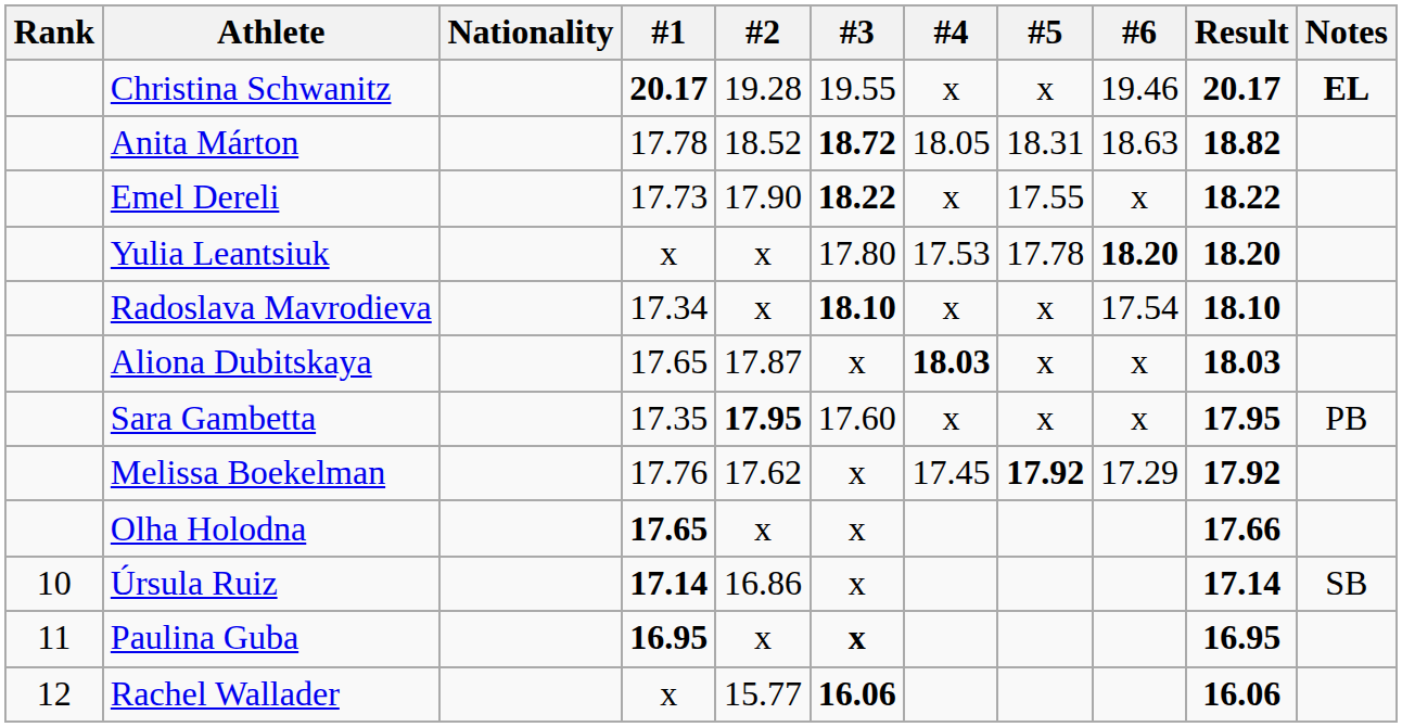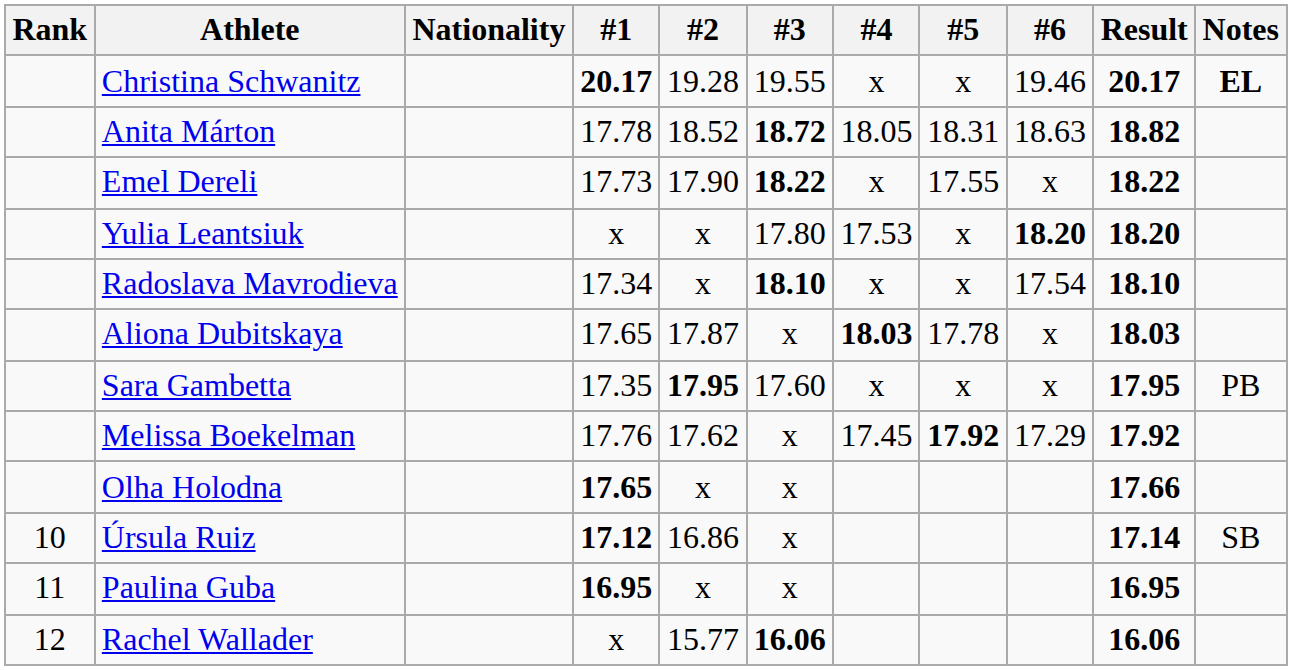Yulia Leantsiuk | #5: 17.78 -> x
Aliona Dubitskaya | #5: x -> 17.78
Úrsula Ruiz | #1: 17.14 -> 17.12
Paulina Guba | #3: bold -> normal
